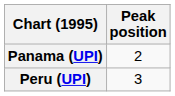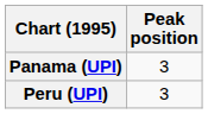Panama (UPI) | Peak position: 2 -> 3
